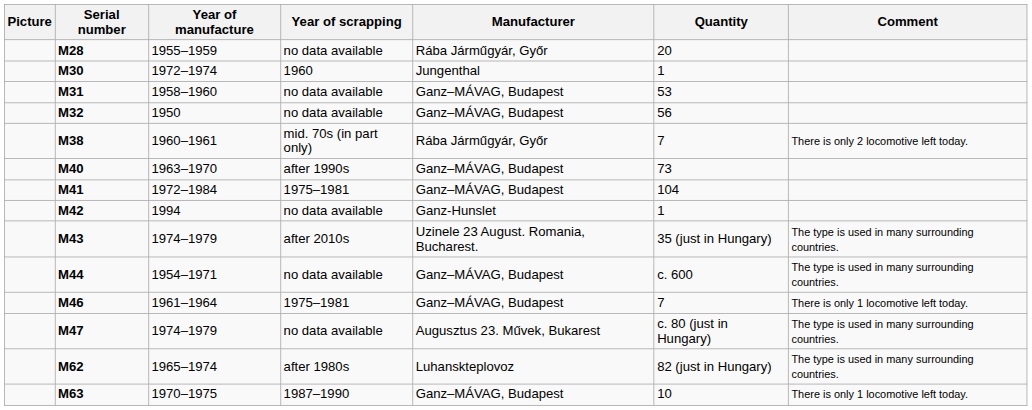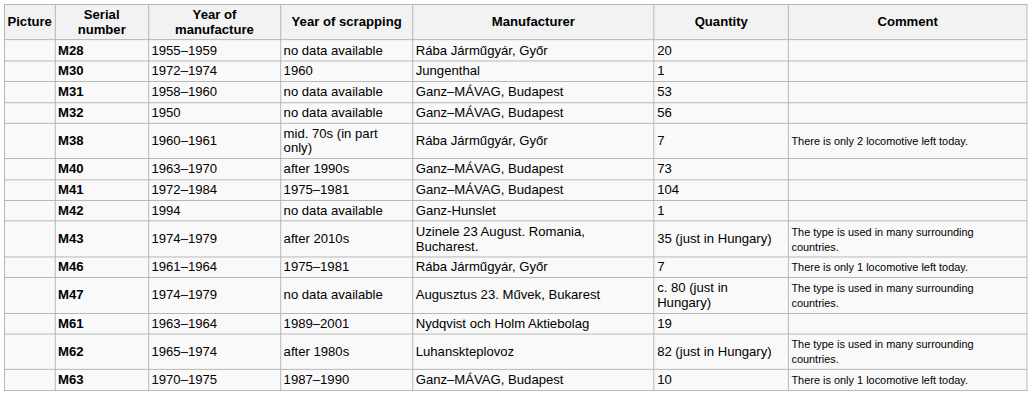- row: M44 | 1954–1971 | no data available | Ganz–MÁVAG, Budapest | c. 600 | The type is used in many surrounding countries.
M46 | Manufacturer: Ganz–MÁVAG, Budapest -> Rába Járműgyár, Győr
+ row: M61 | 1963–1964 | 1989–2001 | Nydqvist och Holm Aktiebolag | 19
